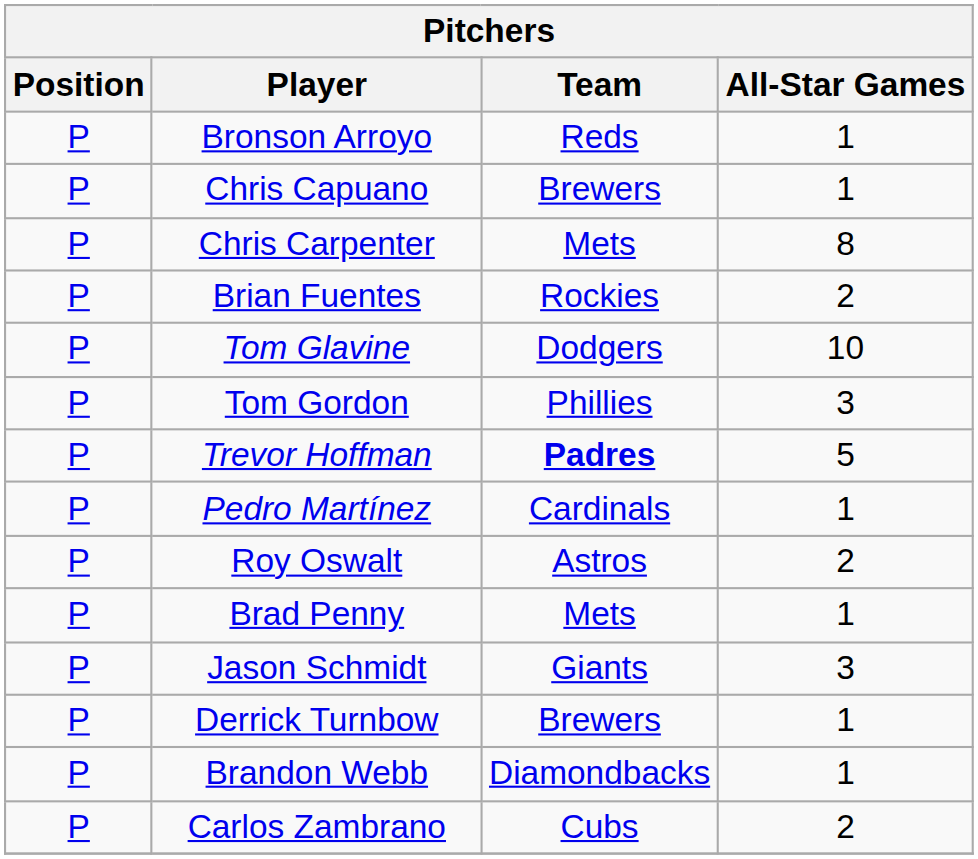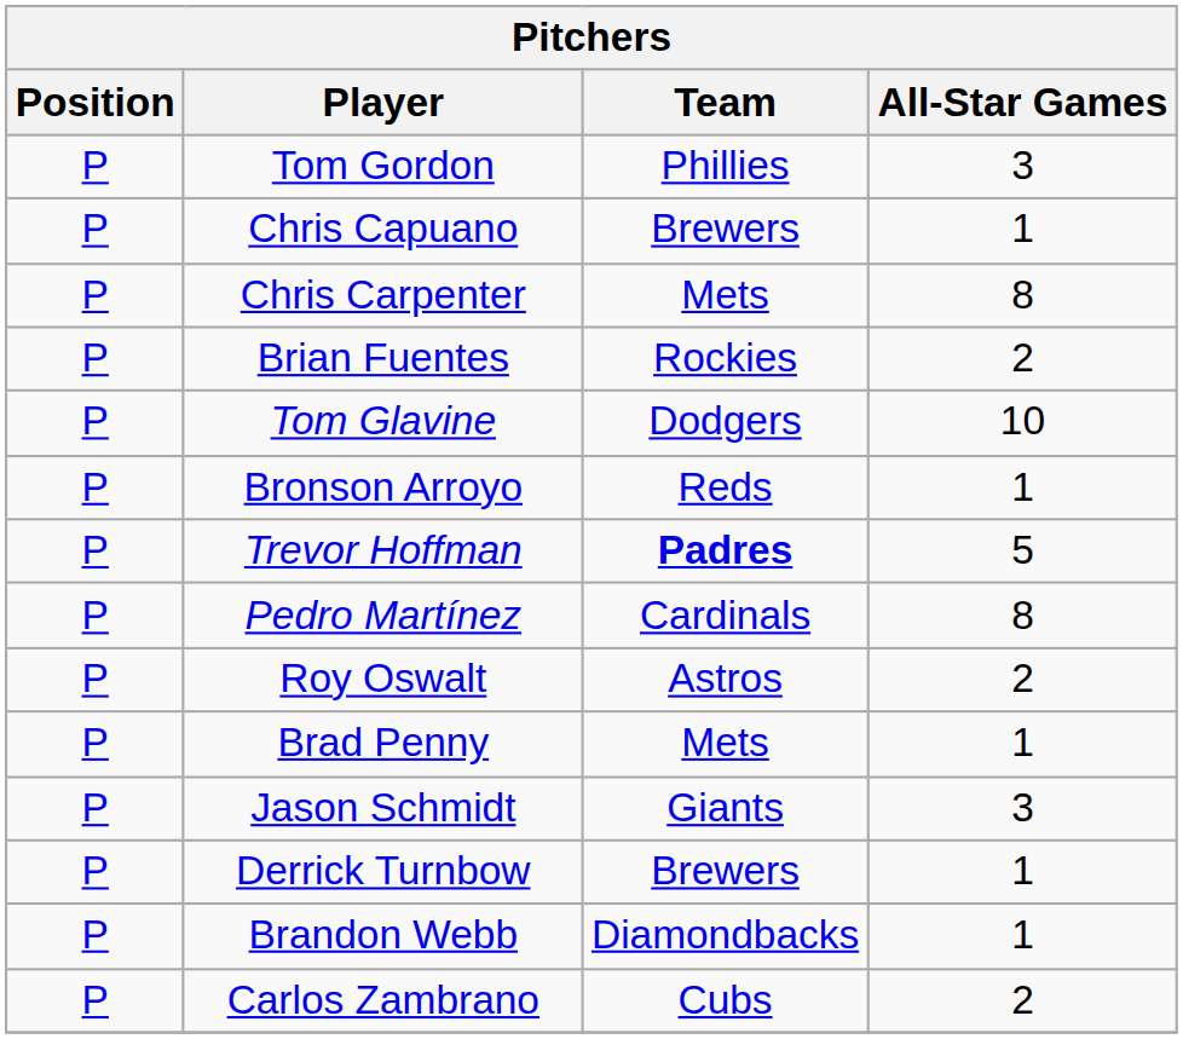rows swapped: Bronson Arroyo <-> Tom Gordon
Pedro Martínez | All-Star Games: 1 -> 8
